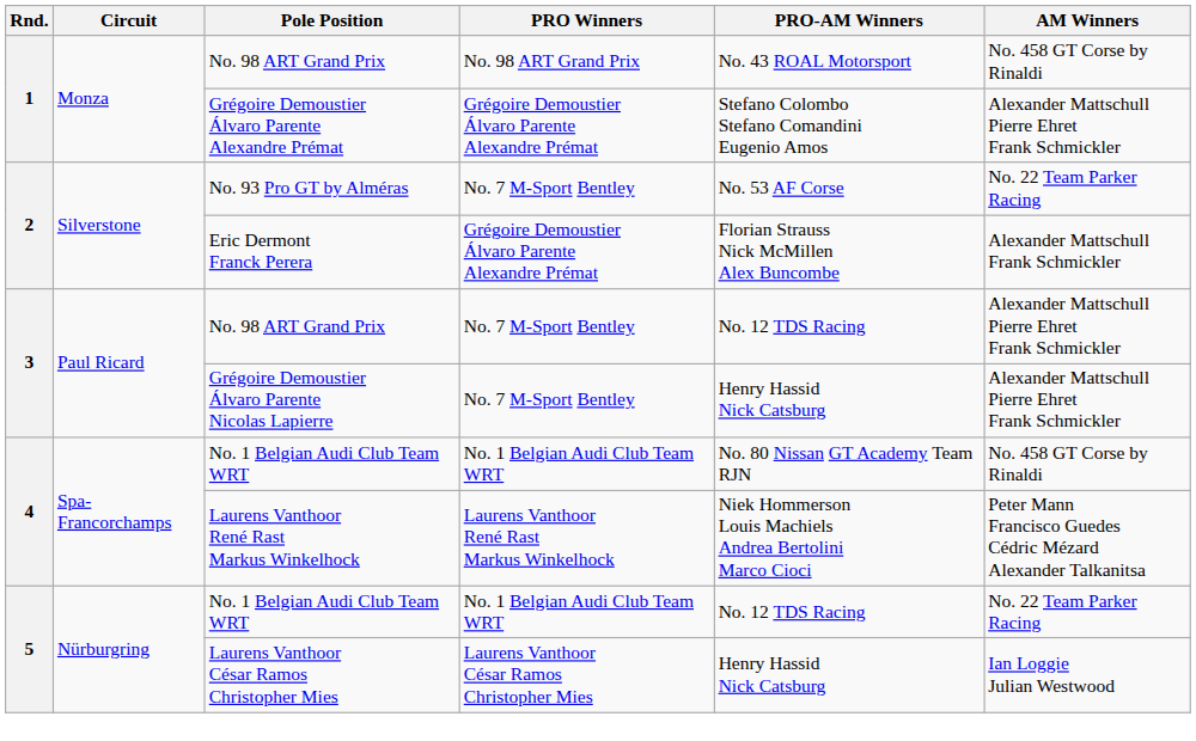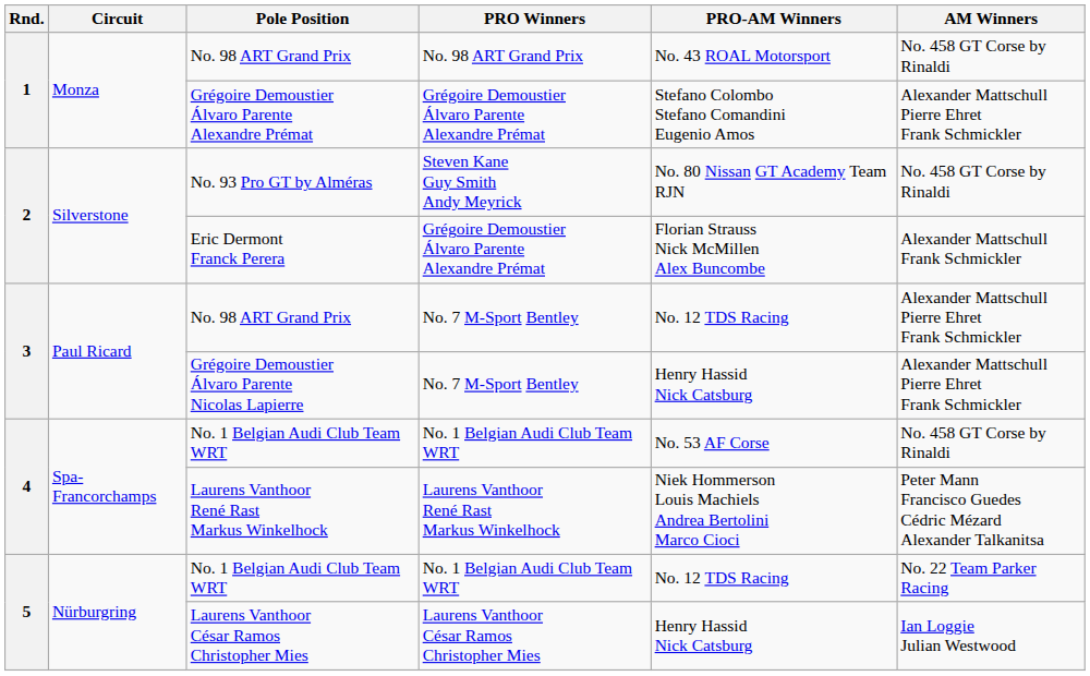No. 93 Pro GT by Alméras | PRO Winners: No. 7 M-Sport Bentley -> Steven Kane Guy Smith Andy Meyrick
No. 93 Pro GT by Alméras | PRO-AM Winners: No. 53 AF Corse -> No. 80 Nissan GT Academy Team RJN
No. 93 Pro GT by Alméras | AM Winners: No. 22 Team Parker Racing -> No. 458 GT Corse by Rinaldi
4 / No. 1 Belgian Audi Club Team WRT | PRO-AM Winners: No. 80 Nissan GT Academy Team RJN -> No. 53 AF Corse
